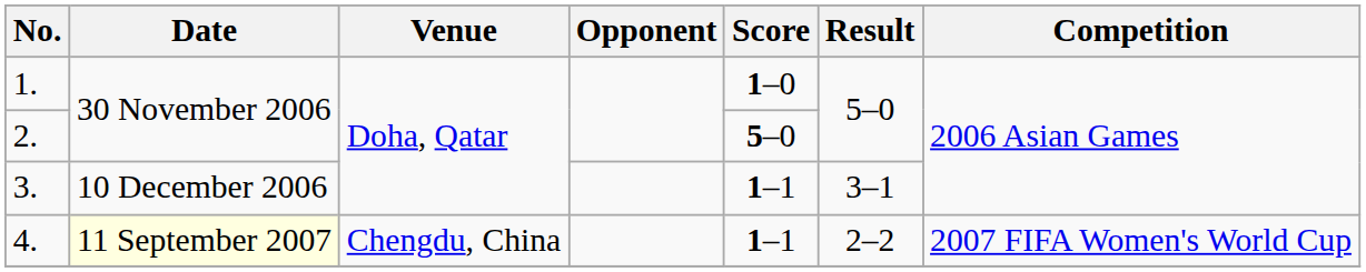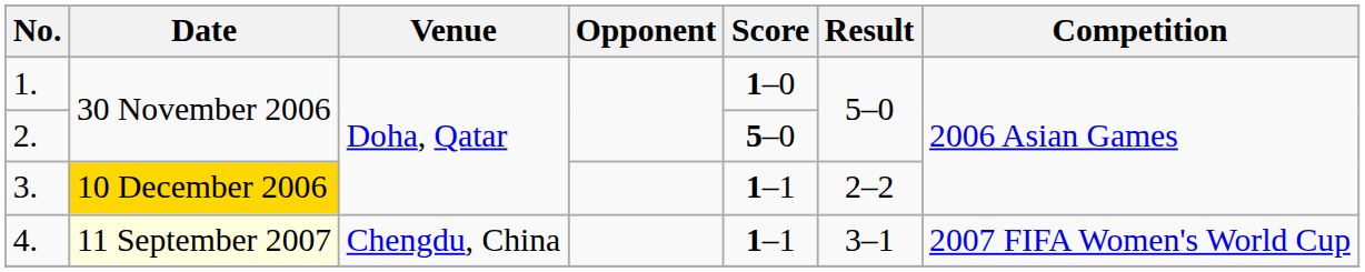3. | Date: no background -> gold background
3. | Result: 3–1 -> 2–2
4. | Result: 2–2 -> 3–1
